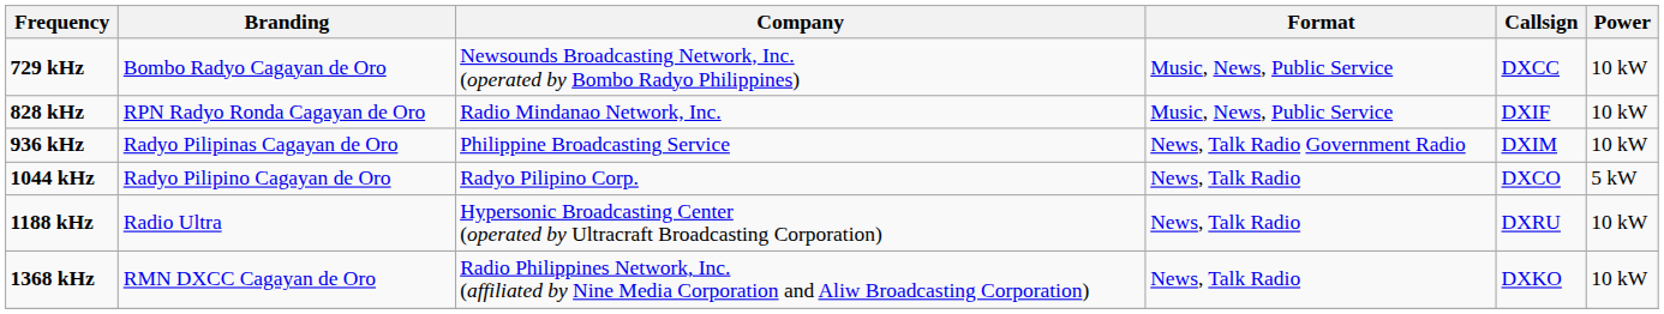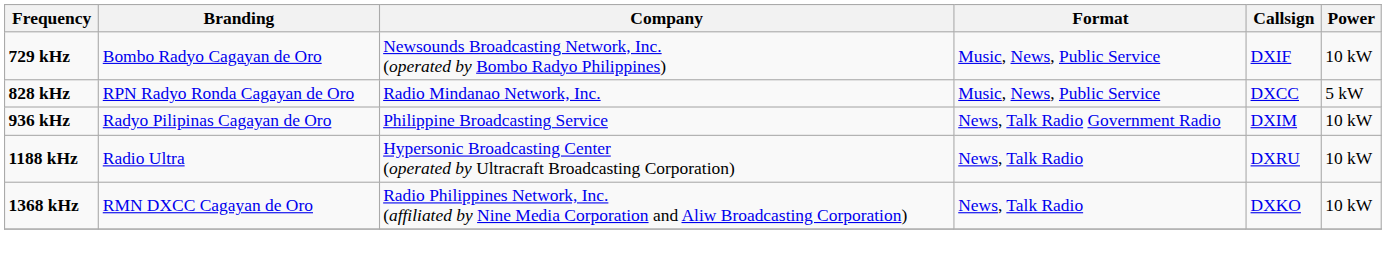729 kHz | Callsign: DXCC -> DXIF
828 kHz | Callsign: DXIF -> DXCC
828 kHz | Power: 10 kW -> 5 kW
- row: 1044 kHz | Radyo Pilipino Cagayan de Oro | Radyo Pilipino Corp. | News, Talk Radio | DXCO | 5 kW
